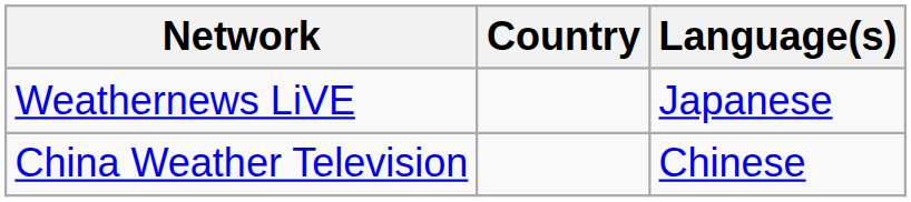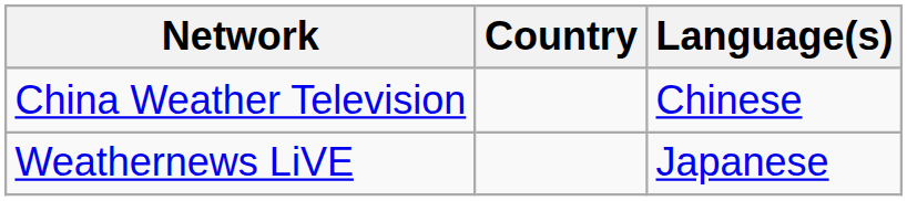rows swapped: China Weather Television <-> Weathernews LiVE
